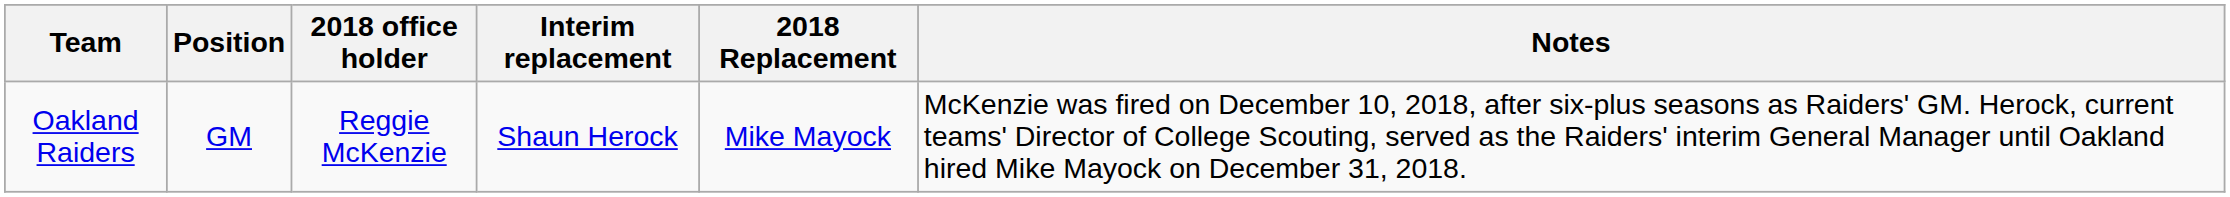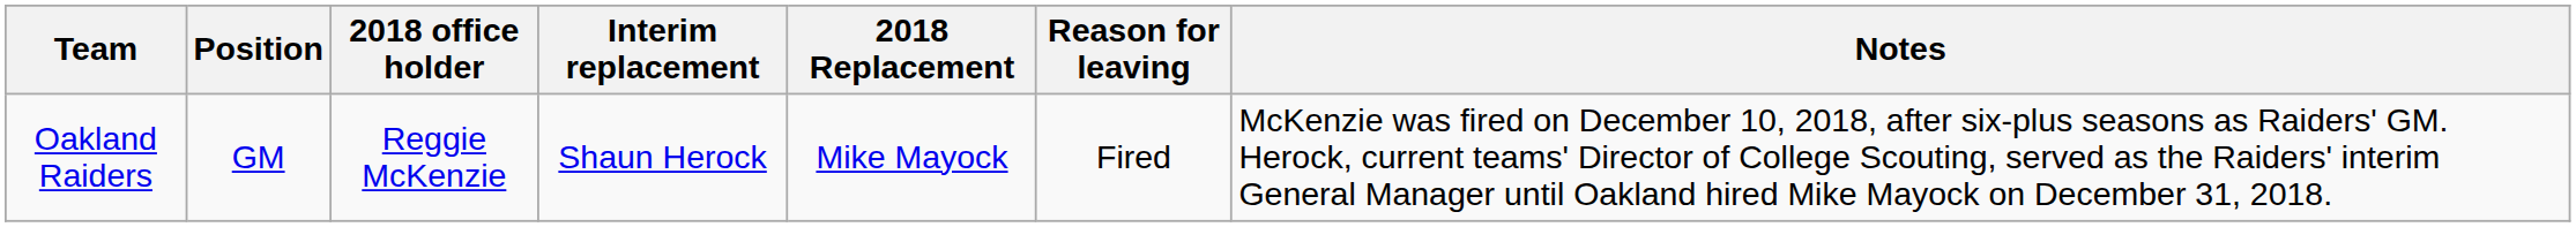+ column: Reason for leaving | Fired
